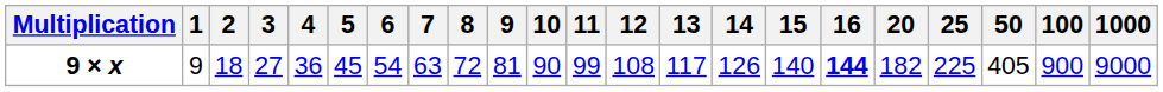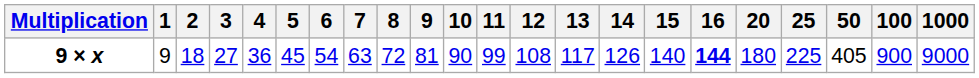9 × x | 20: 182 -> 180
